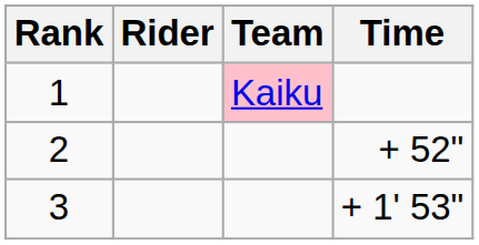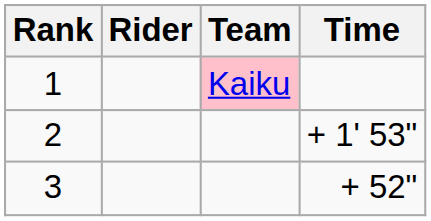2 | Time: + 52" -> + 1' 53"
3 | Time: + 1' 53" -> + 52"
